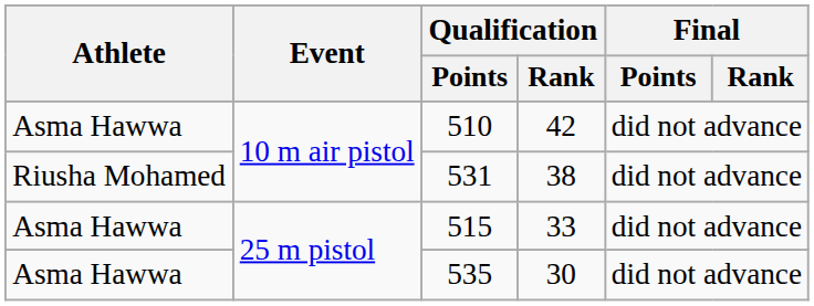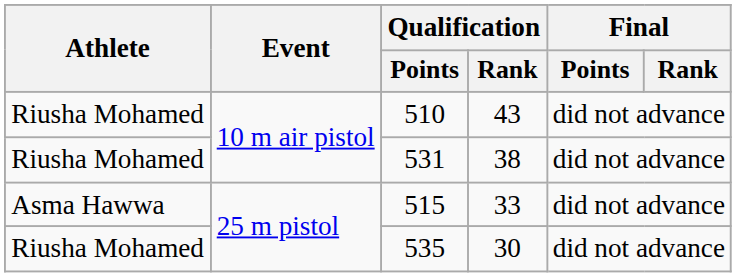510 | Athlete: Asma Hawwa -> Riusha Mohamed
510 | Qualification / Rank: 42 -> 43
535 | Athlete: Asma Hawwa -> Riusha Mohamed
